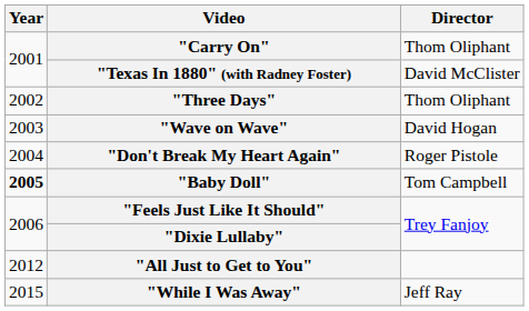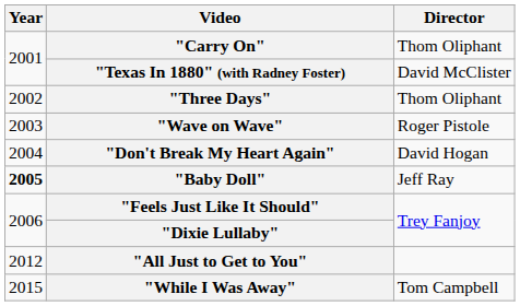"Wave on Wave" | Director: David Hogan -> Roger Pistole
"Don't Break My Heart Again" | Director: Roger Pistole -> David Hogan
"Baby Doll" | Director: Tom Campbell -> Jeff Ray
"While I Was Away" | Director: Jeff Ray -> Tom Campbell
